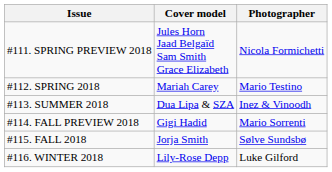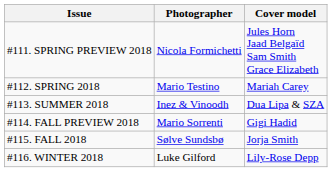columns swapped: Cover model <-> Photographer
